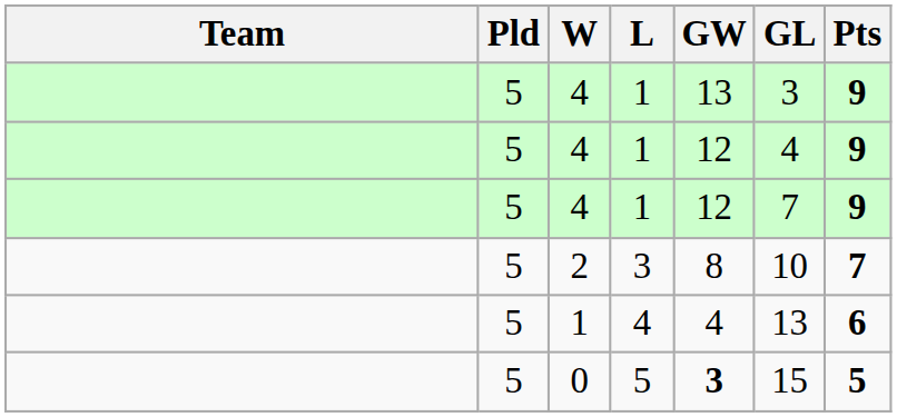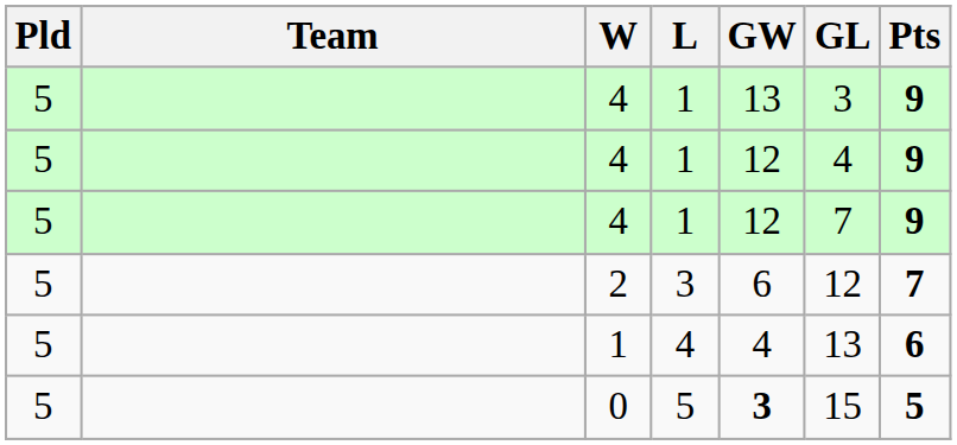columns swapped: Team <-> Pld
2 | GW: 8 -> 6
2 | GL: 10 -> 12
